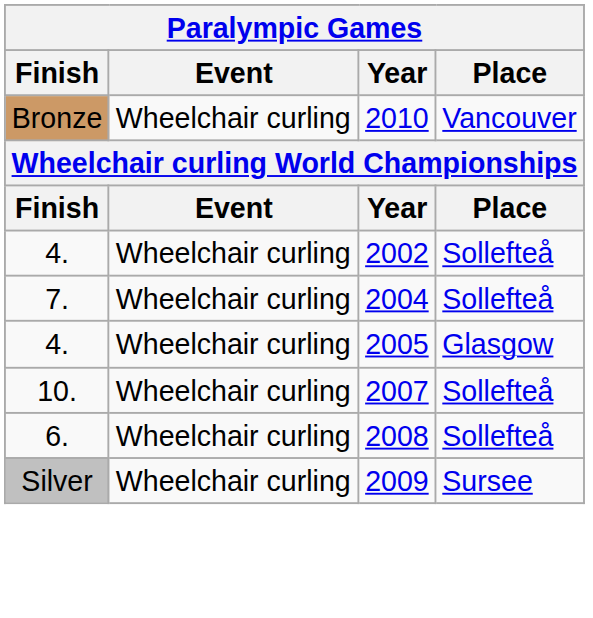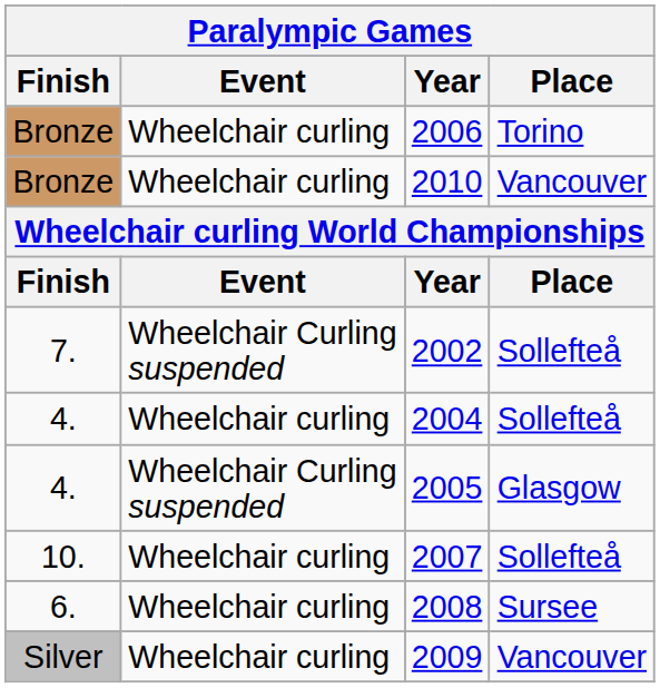+ row: Bronze | Wheelchair curling | 2006 | Torino
2002 | Finish: 4. -> 7.
2002 | Event: Wheelchair curling -> Wheelchair Curling suspended
2004 | Finish: 7. -> 4.
2005 | Event: Wheelchair curling -> Wheelchair Curling suspended
2008 | Place: Sollefteå -> Sursee
2009 | Place: Sursee -> Vancouver
